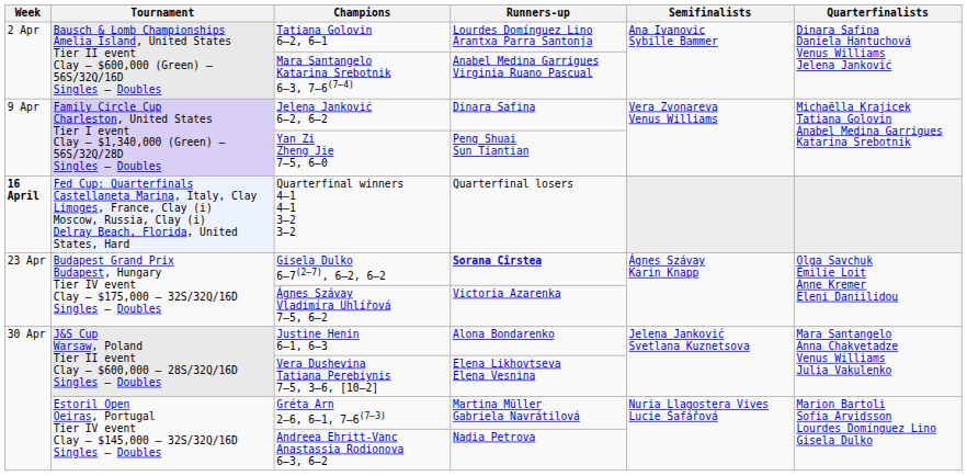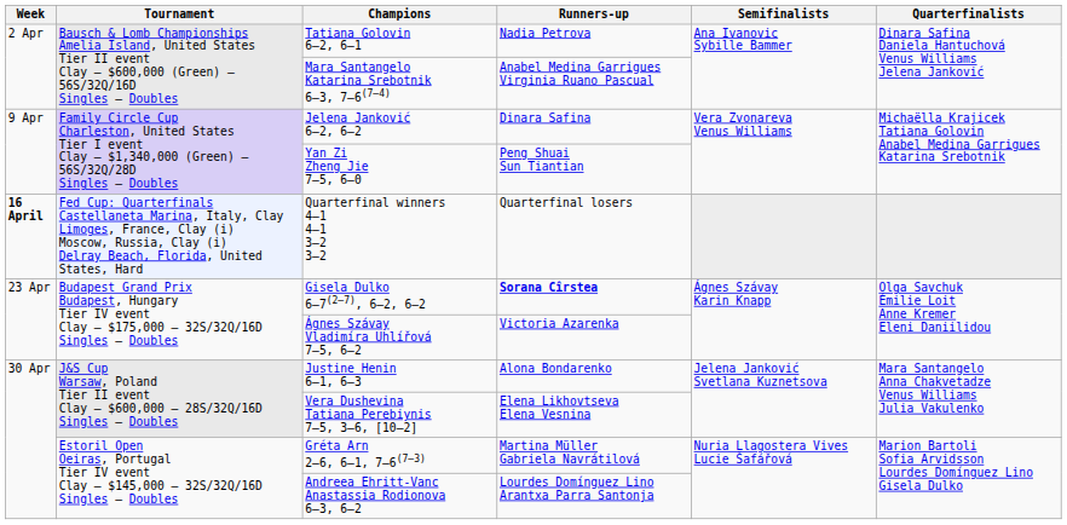Tatiana Golovin 6–2, 6–1 | Runners-up: Lourdes Domínguez Lino Arantxa Parra Santonja -> Nadia Petrova
Andreea Ehritt-Vanc Anastassia Rodionova 6–3, 6–2 | Runners-up: Nadia Petrova -> Lourdes Domínguez Lino Arantxa Parra Santonja
